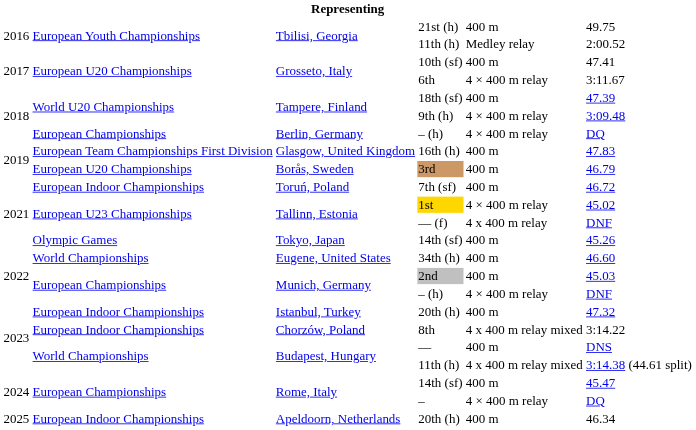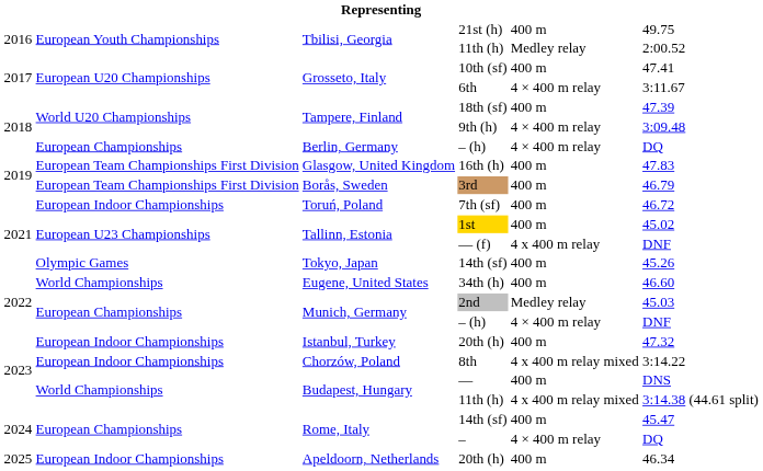3rd | column 2: European U20 Championships -> European Team Championships First Division
1st | column 5: 4 × 400 m relay -> 400 m
2nd | column 5: 400 m -> Medley relay
